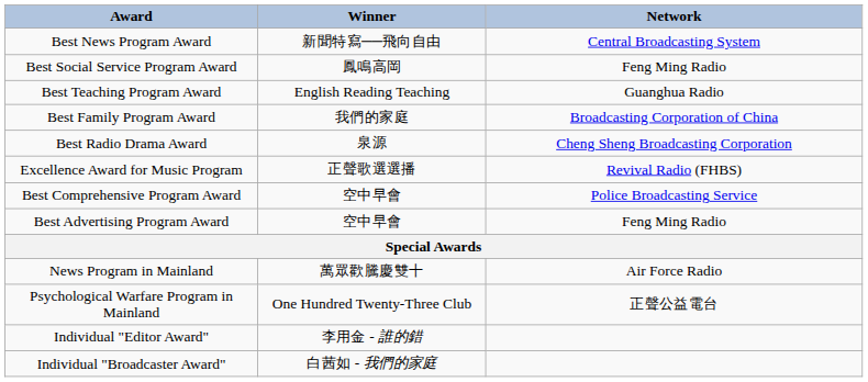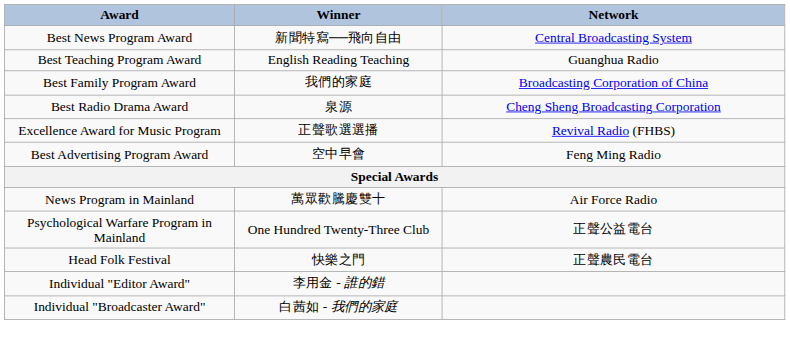- row: Best Social Service Program Award | 鳳鳴高岡 | Feng Ming Radio
- row: Best Comprehensive Program Award | 空中早會 | Police Broadcasting Service
+ row: Head Folk Festival | 快樂之門 | 正聲農民電台
